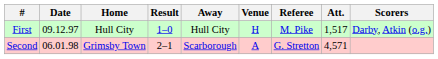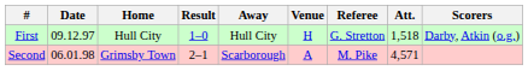First | Referee: M. Pike -> G. Stretton
First | Att.: 1,517 -> 1,518
Second | Referee: G. Stretton -> M. Pike
